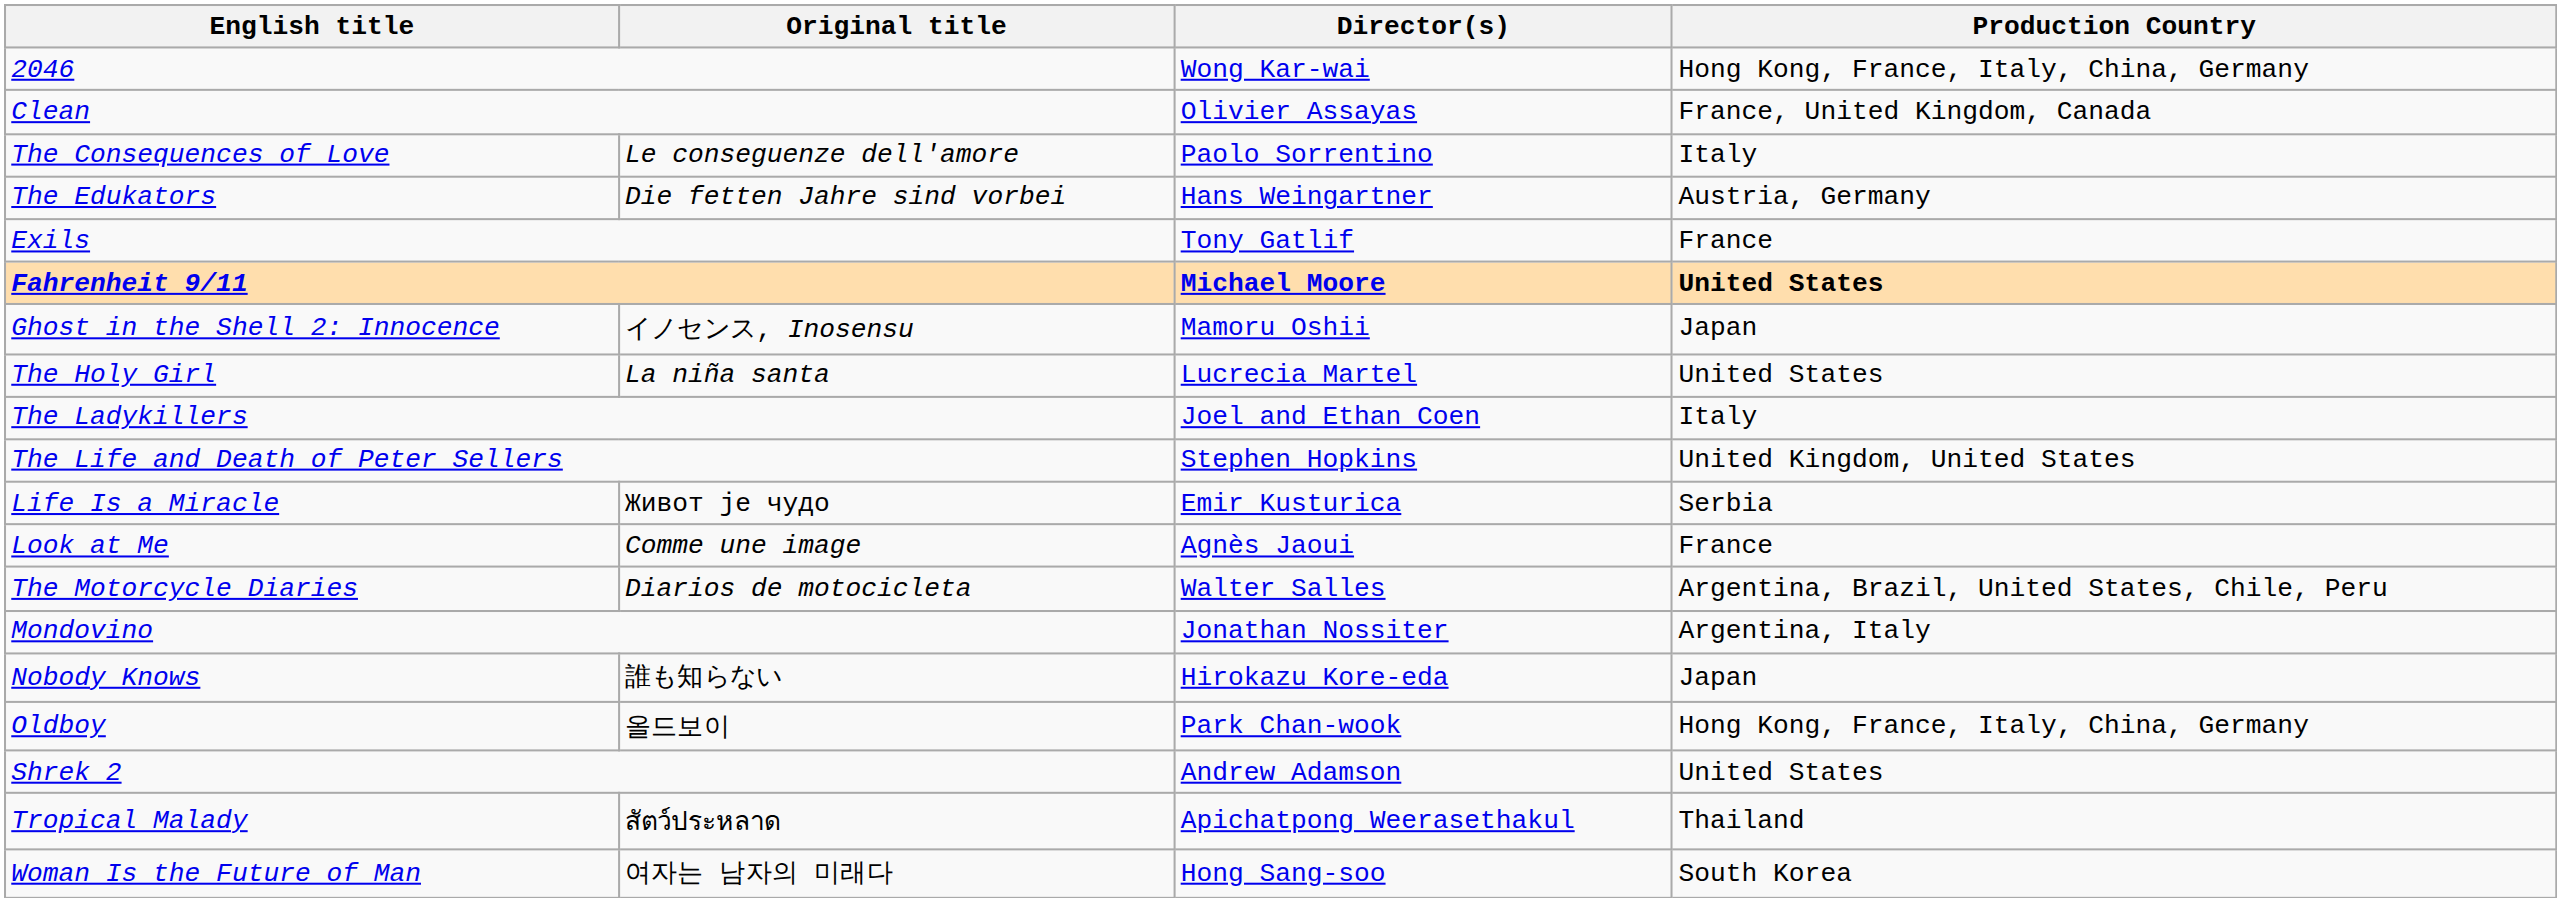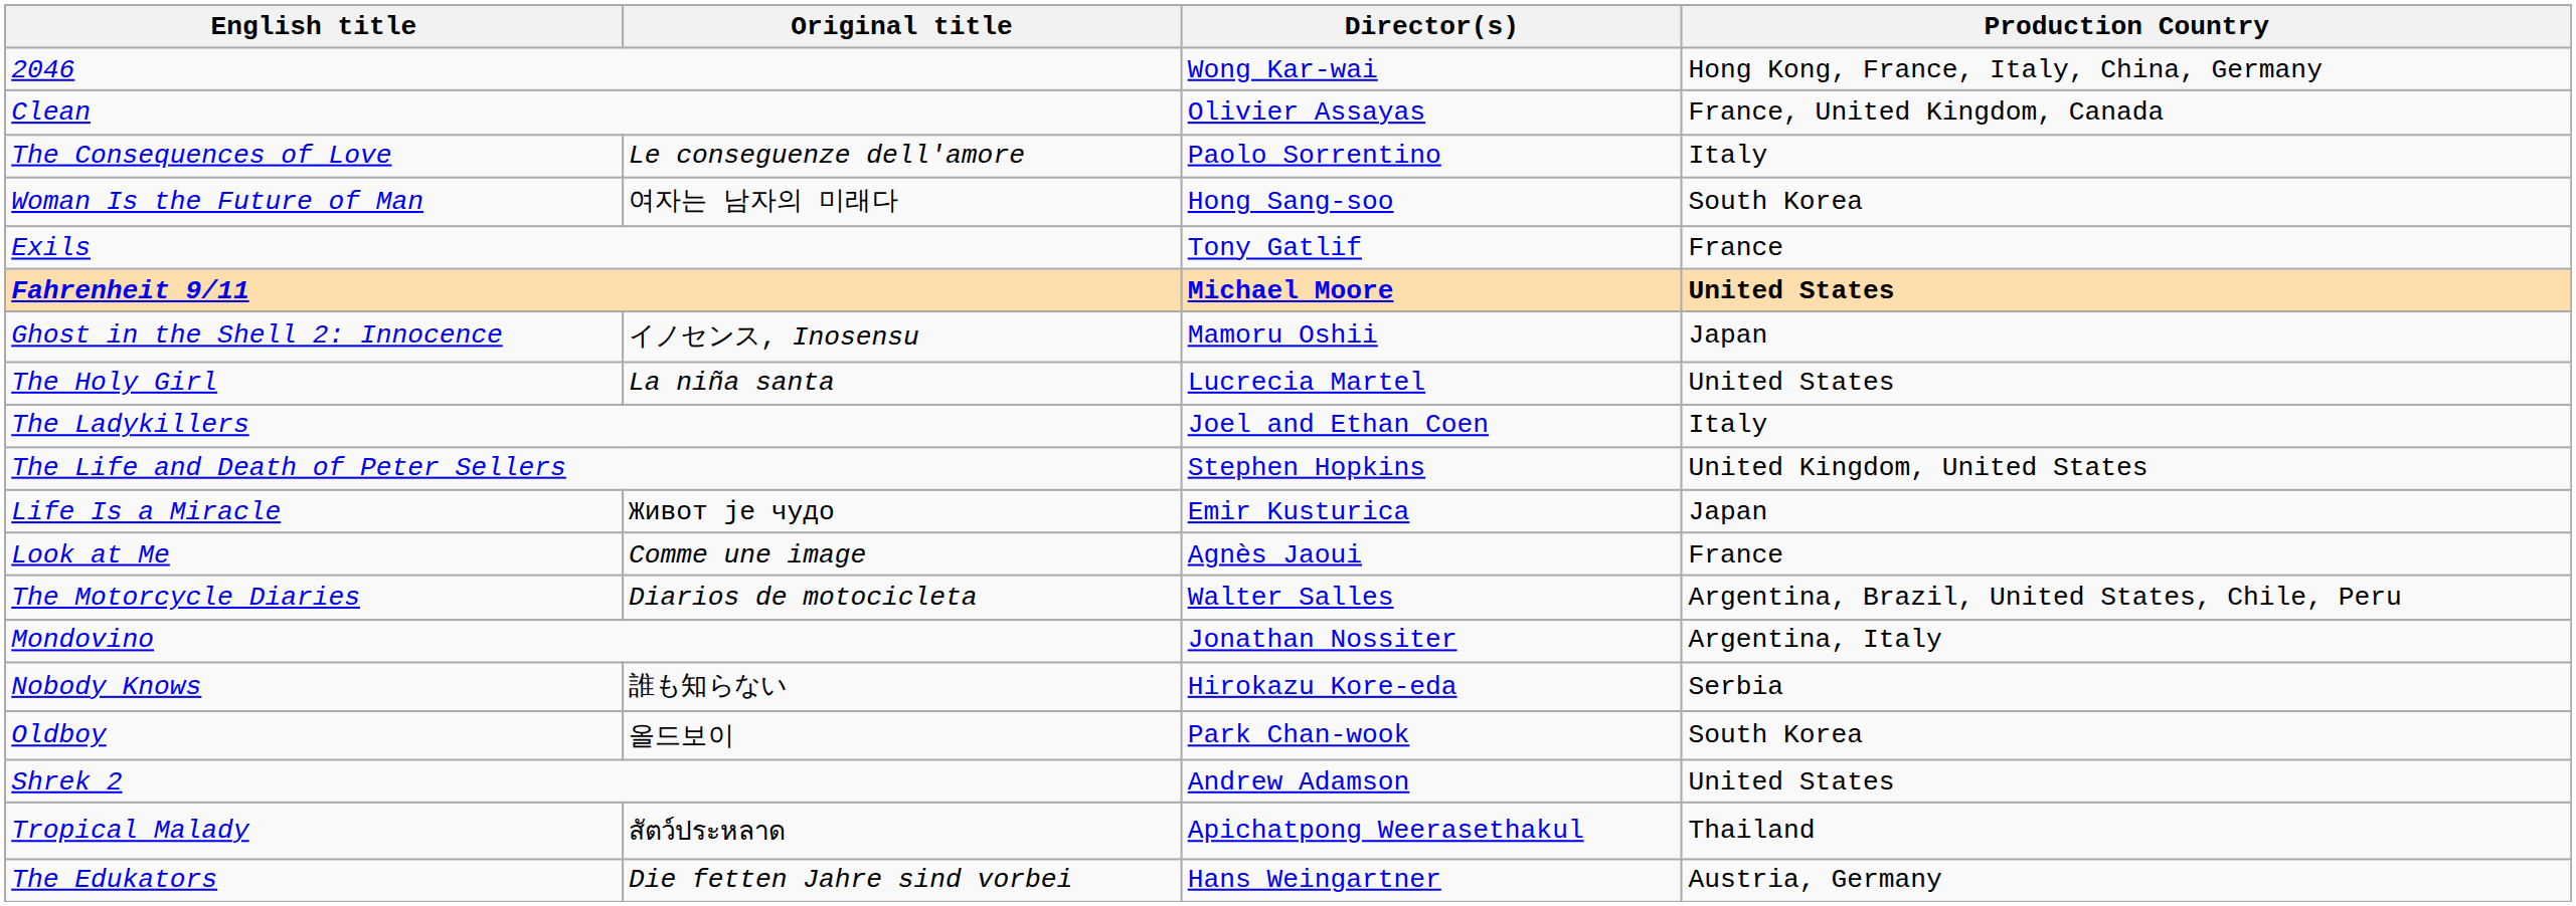rows swapped: The Edukators <-> Woman Is the Future of Man
Life Is a Miracle | Production Country: Serbia -> Japan
Nobody Knows | Production Country: Japan -> Serbia
Oldboy | Production Country: Hong Kong, France, Italy, China, Germany -> South Korea
